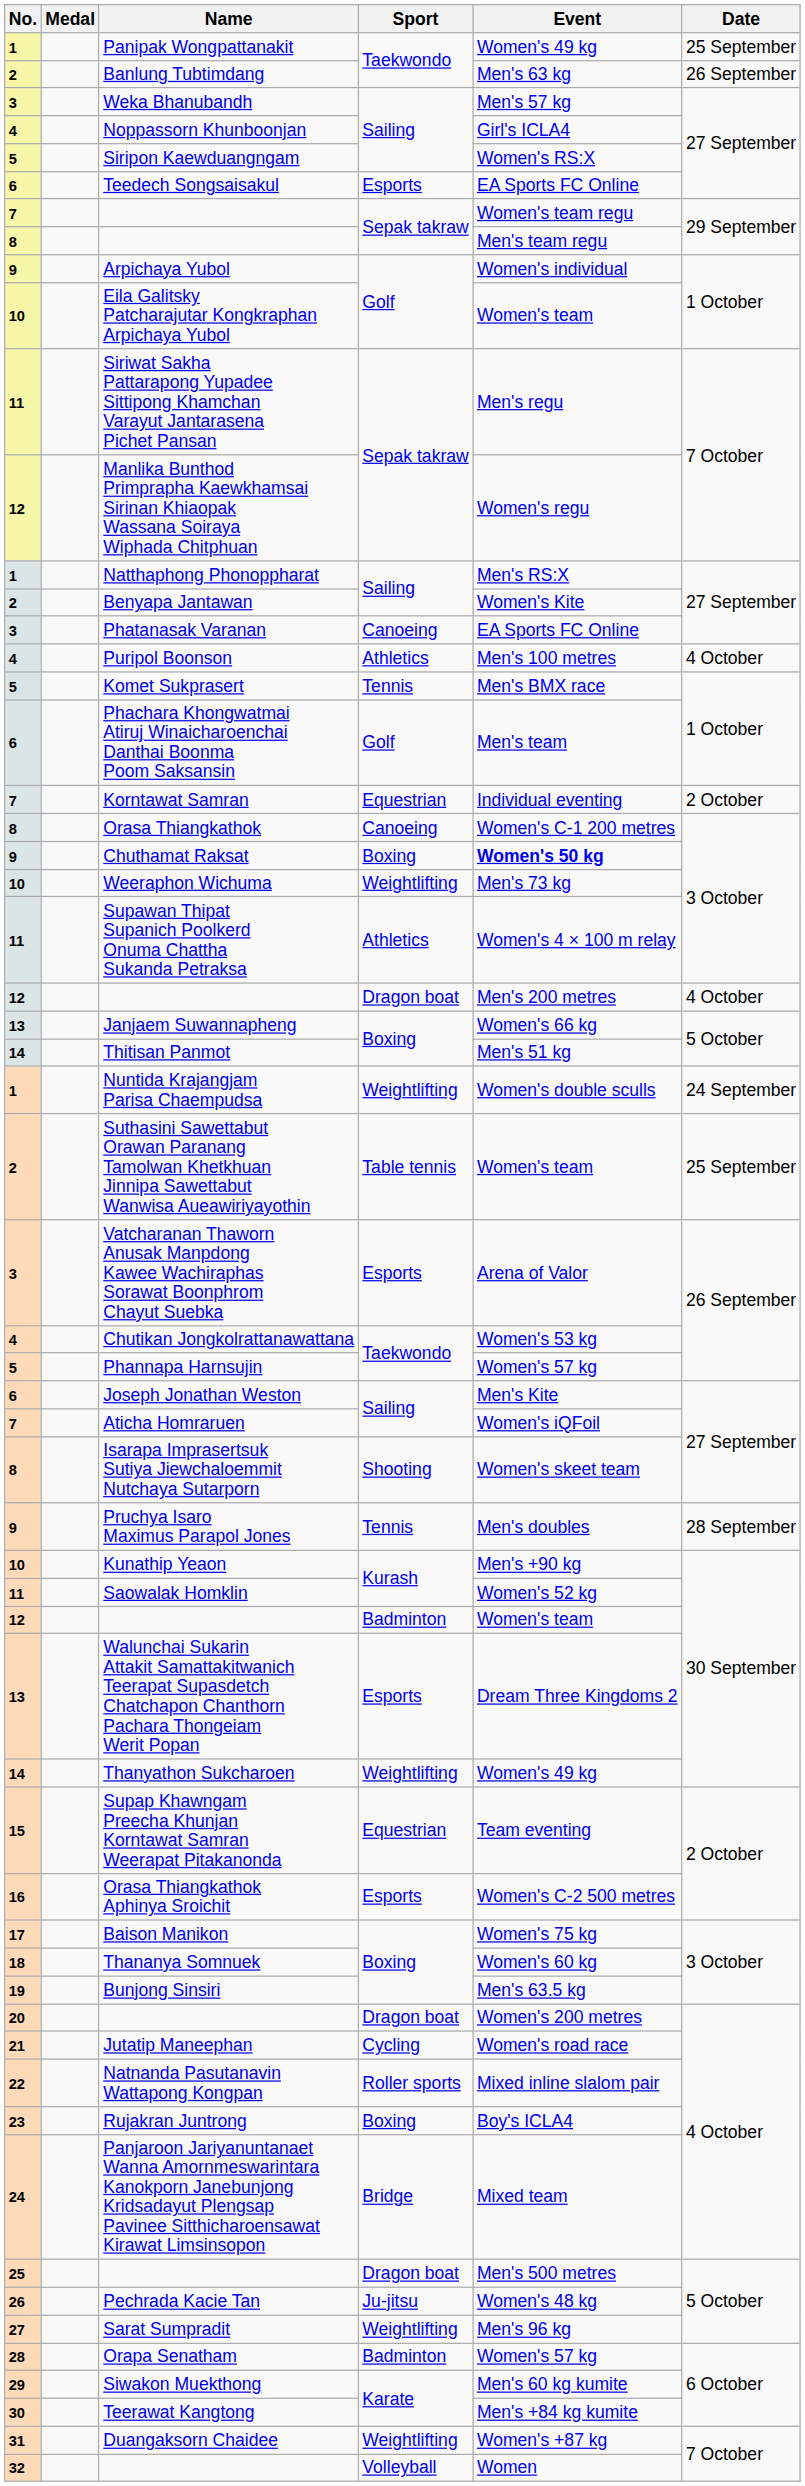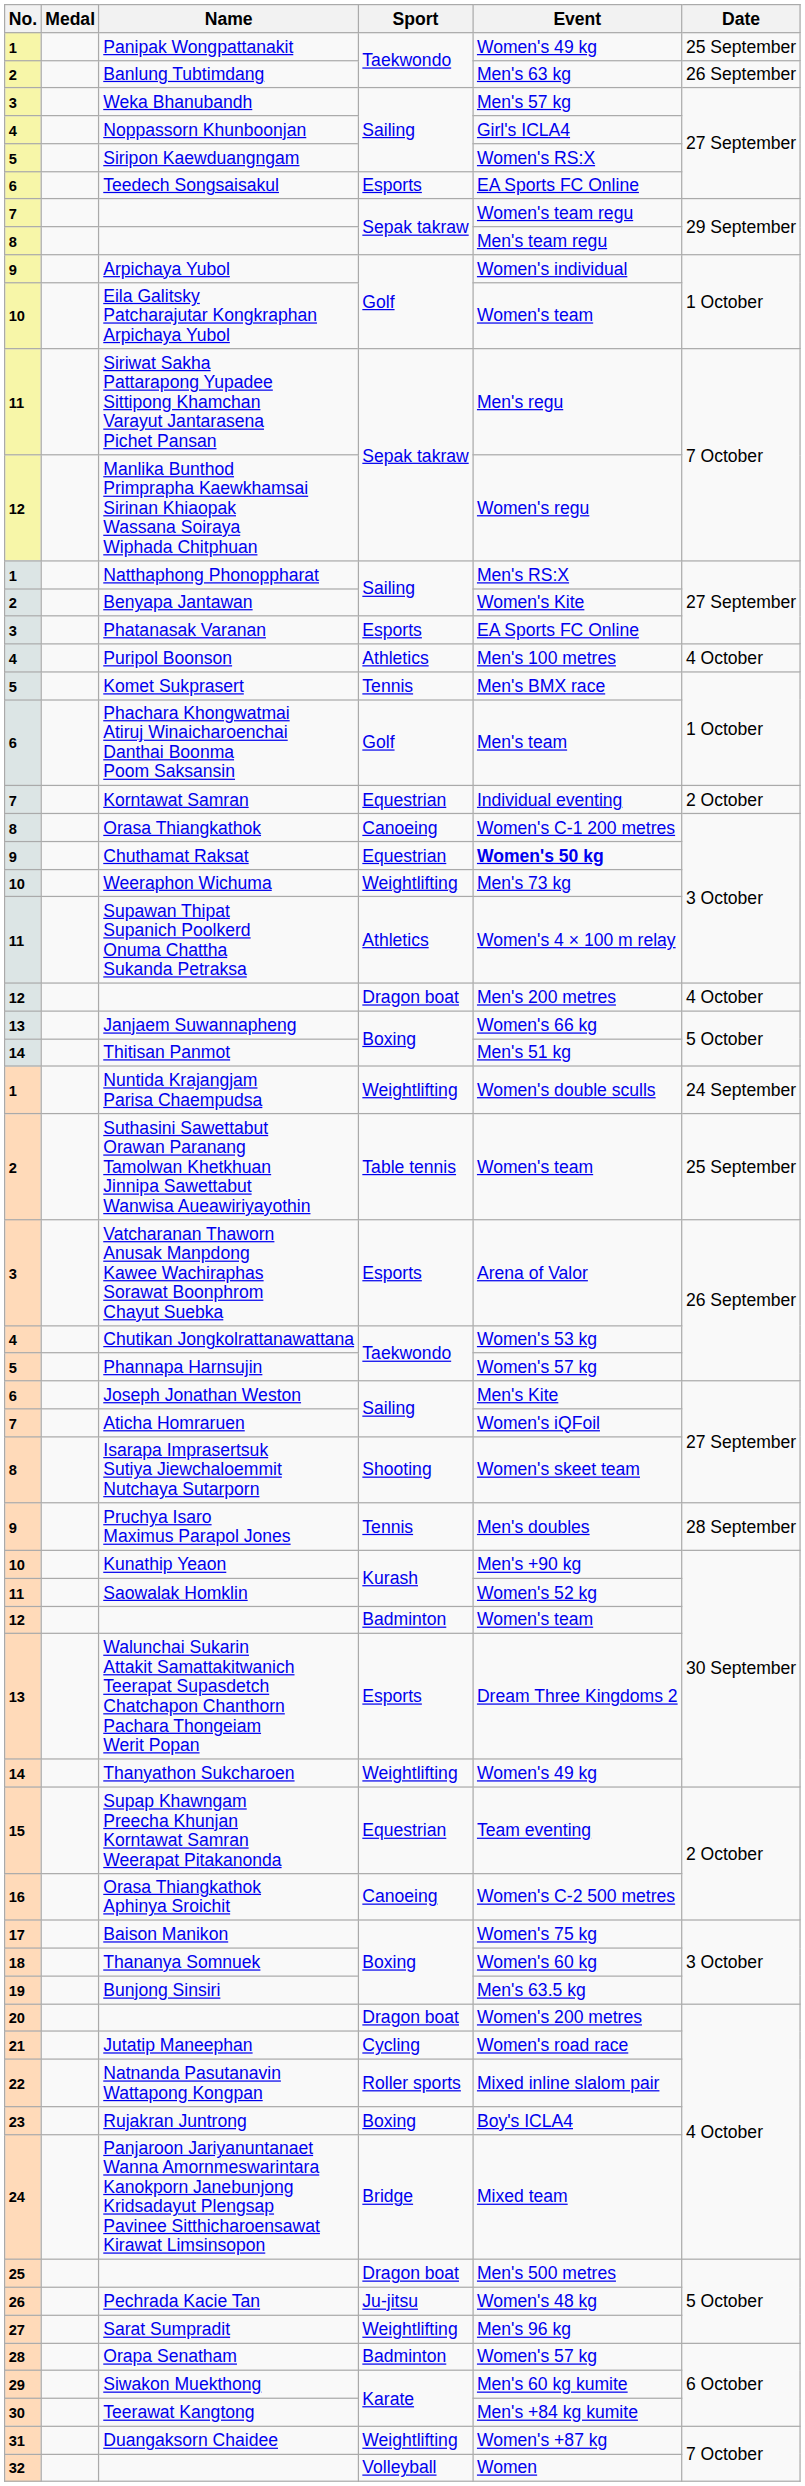Phatanasak Varanan | Sport: Canoeing -> Esports
Chuthamat Raksat | Sport: Boxing -> Equestrian
Orasa Thiangkathok Aphinya Sroichit | Sport: Esports -> Canoeing
